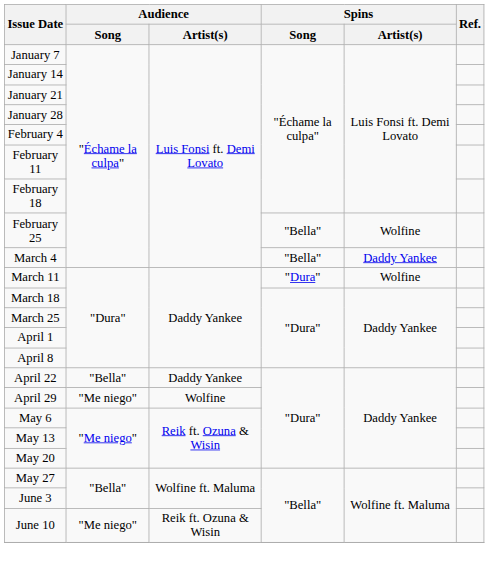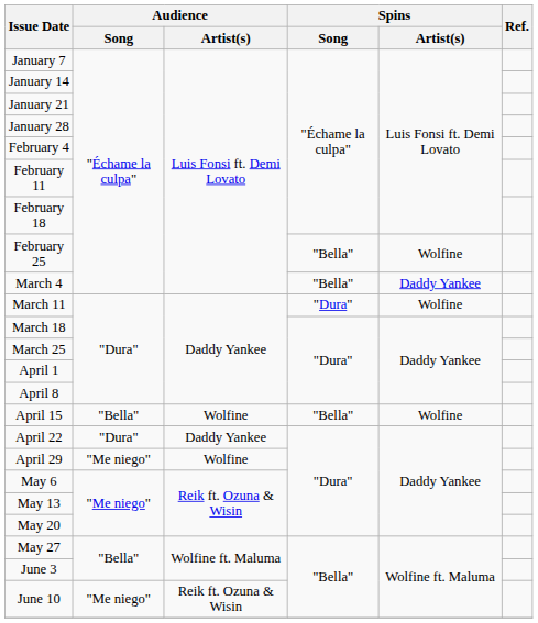+ row: April 15 | "Bella" | Wolfine | "Bella" | Wolfine
April 22 | Audience / Song: "Bella" -> "Dura"
